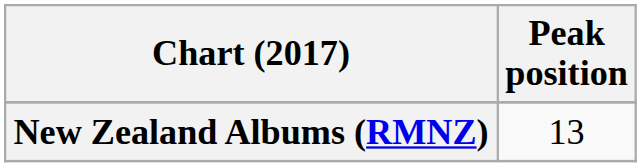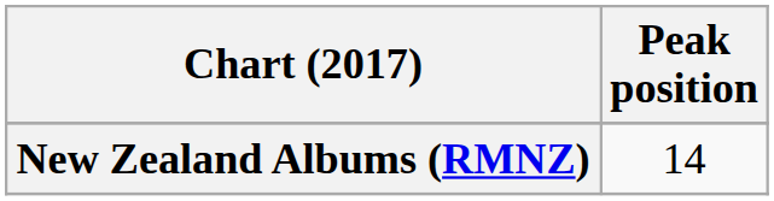New Zealand Albums (RMNZ) | Peak position: 13 -> 14
